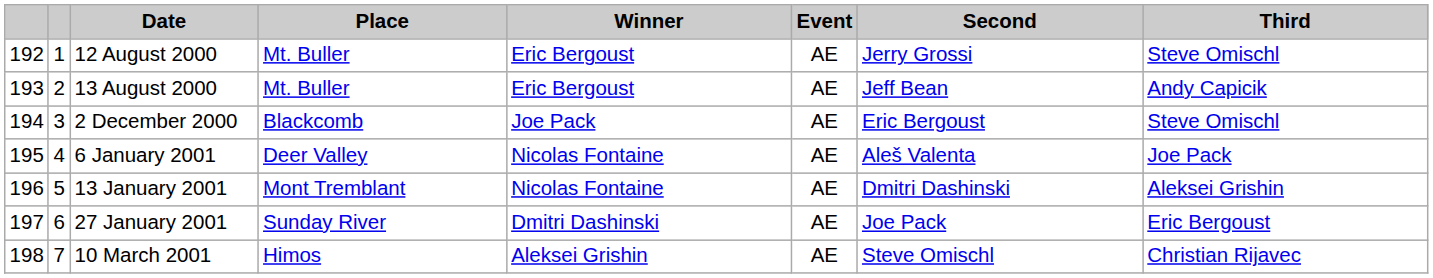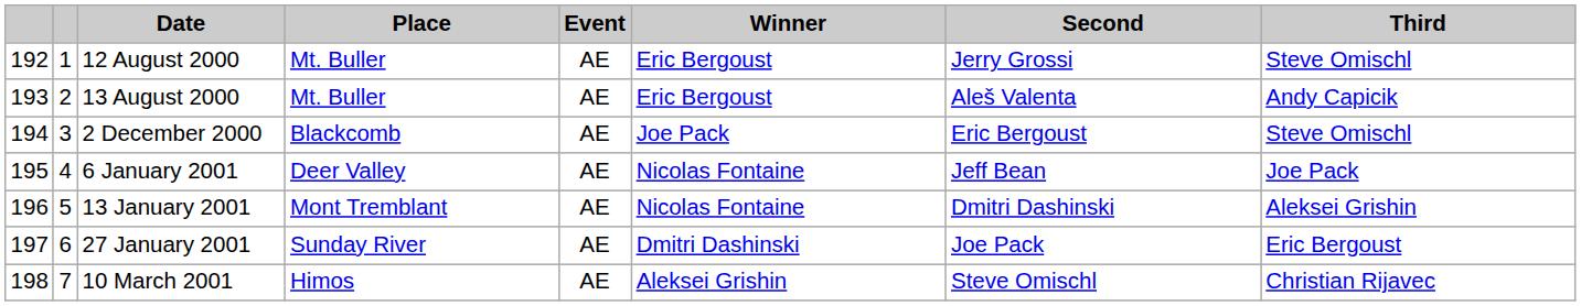columns swapped: Event <-> Winner
13 August 2000 | Second: Jeff Bean -> Aleš Valenta
6 January 2001 | Second: Aleš Valenta -> Jeff Bean
